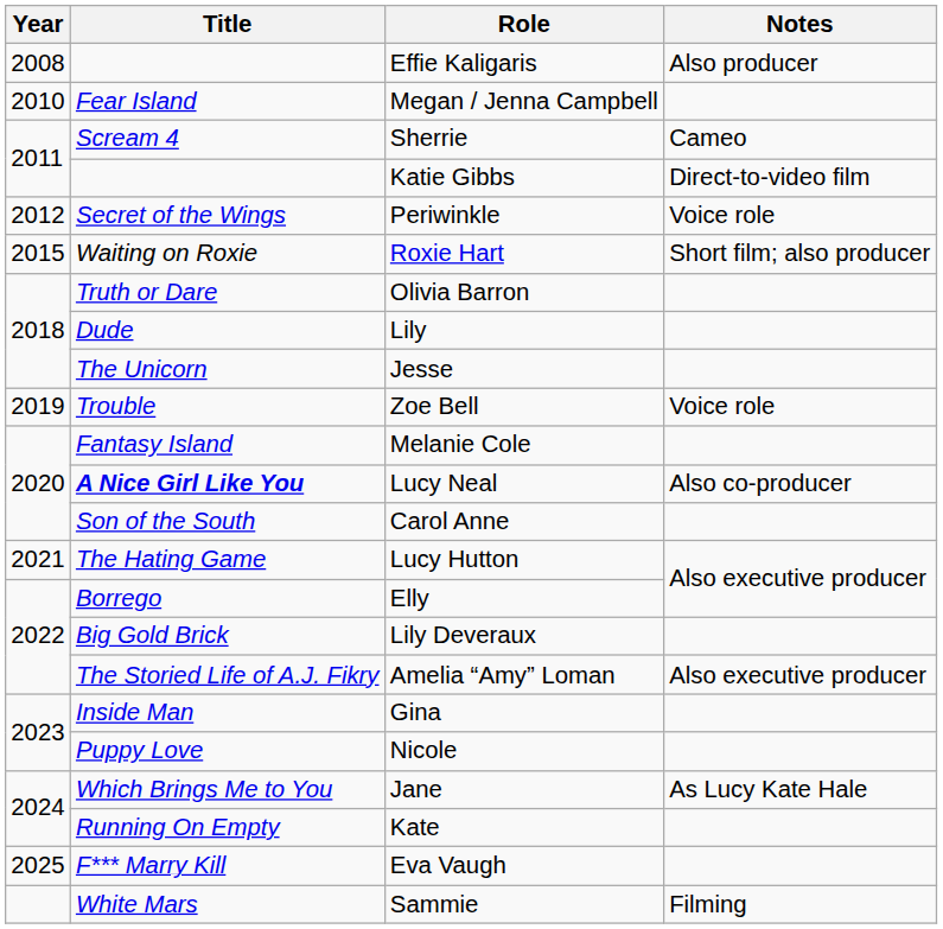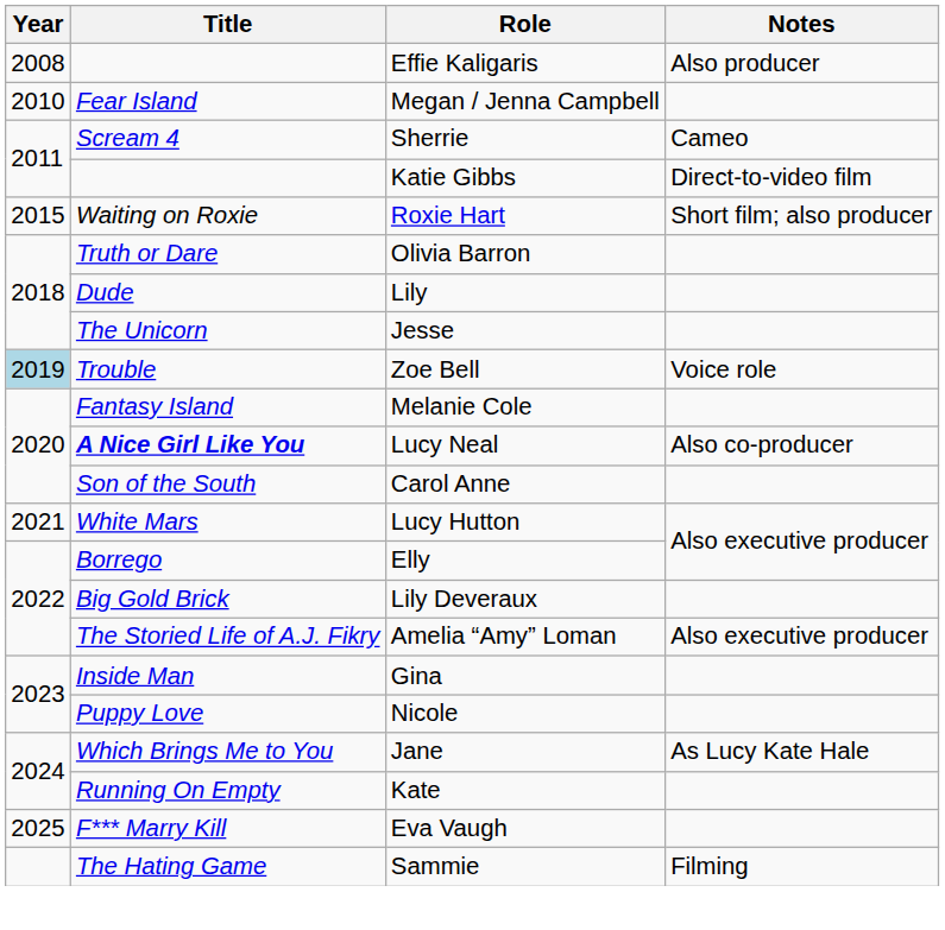- row: 2012 | Secret of the Wings | Periwinkle | Voice role
Zoe Bell | Year: no background -> lightblue background
Lucy Hutton | Title: The Hating Game -> White Mars
Sammie | Title: White Mars -> The Hating Game
